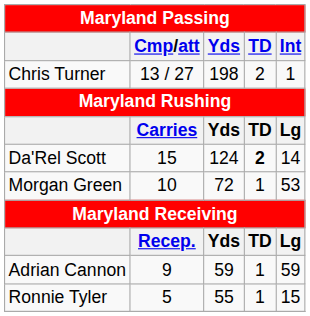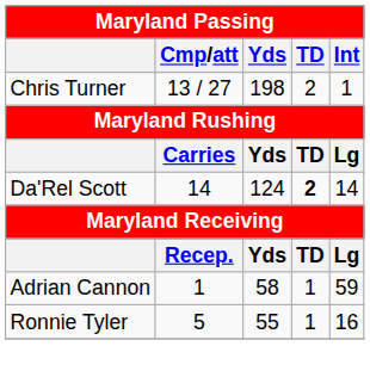Da'Rel Scott | Cmp/att: 15 -> 14
- row: Morgan Green | 10 | 72 | 1 | 53
Adrian Cannon | Cmp/att: 9 -> 1
Adrian Cannon | Yds: 59 -> 58
Ronnie Tyler | Int: 15 -> 16
